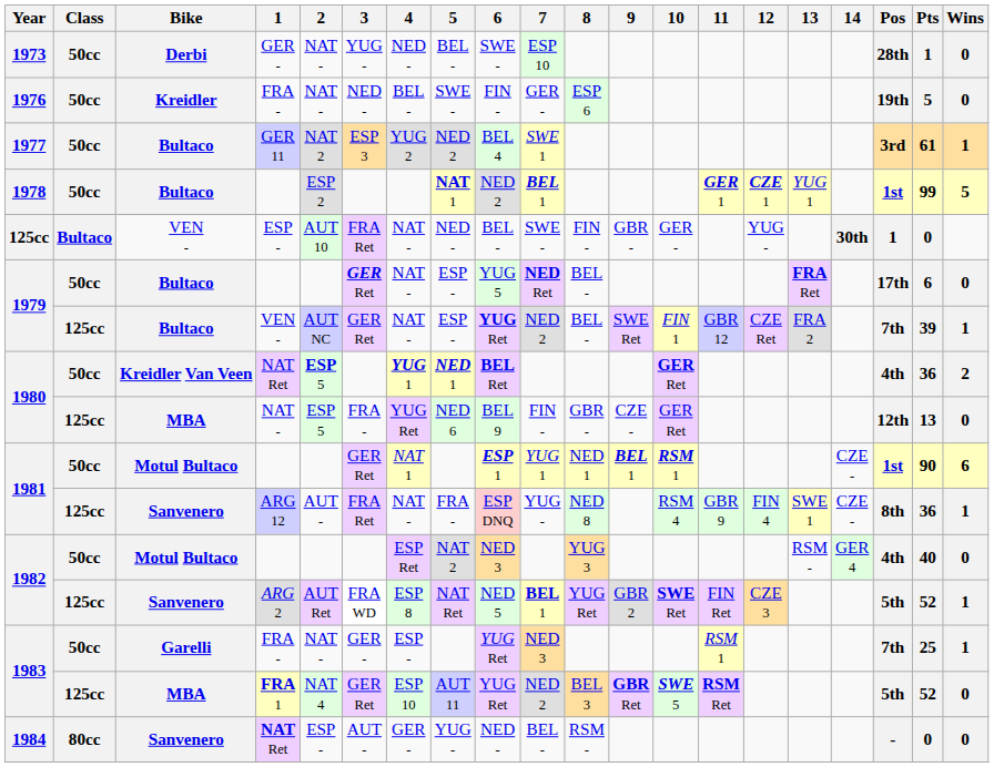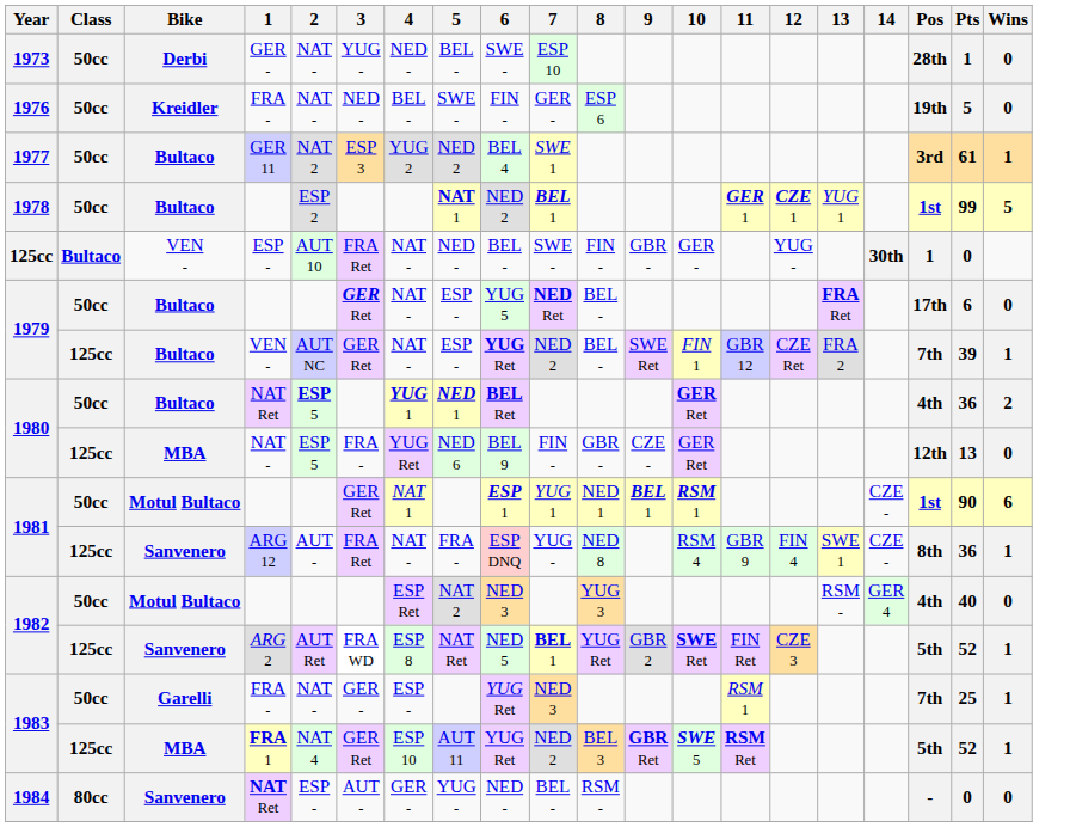1980 / NAT Ret | Bike: Kreidler Van Veen -> Bultaco
1983 / FRA 1 | Wins: 0 -> 1
